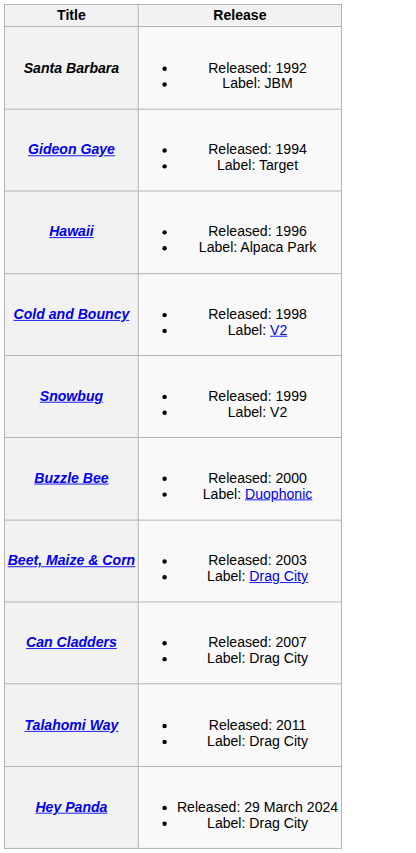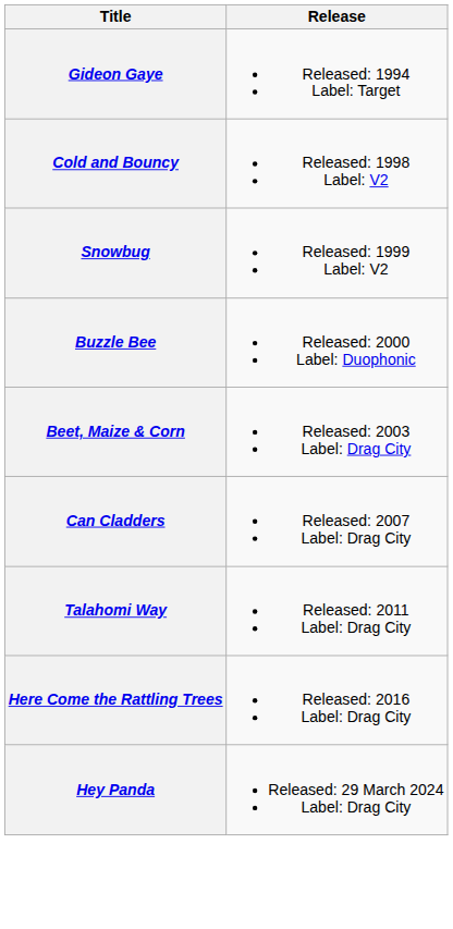- row: Santa Barbara | Released: 1992 Label: JBM
- row: Hawaii | Released: 1996 Label: Alpaca Park
+ row: Here Come the Rattling Trees | Released: 2016 Label: Drag City
